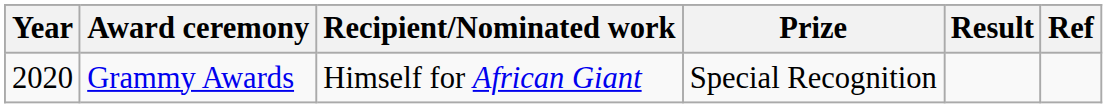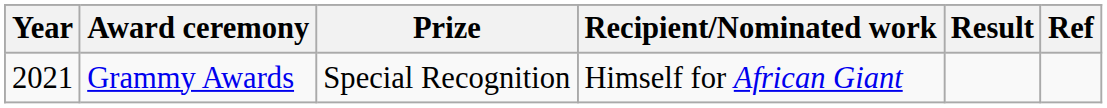columns swapped: Prize <-> Recipient/Nominated work
Grammy Awards | Year: 2020 -> 2021
